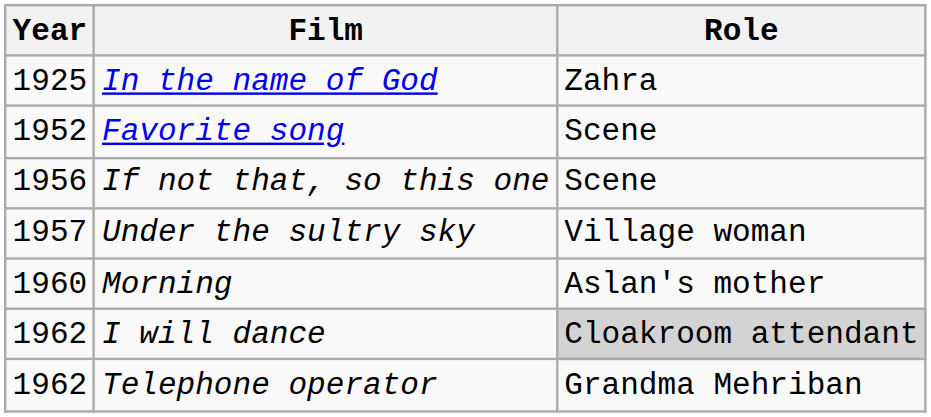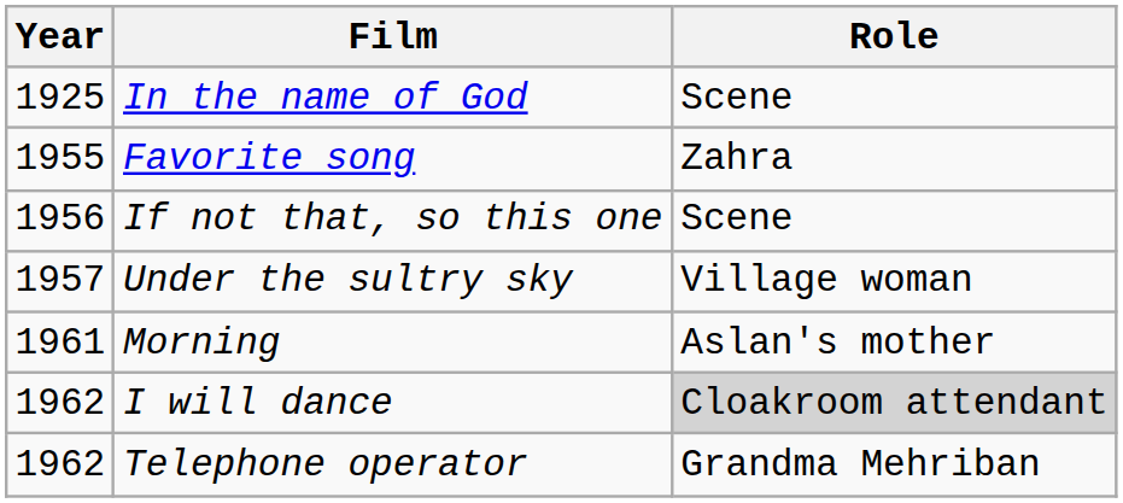In the name of God | Role: Zahra -> Scene
Favorite song | Year: 1952 -> 1955
Favorite song | Role: Scene -> Zahra
Morning | Year: 1960 -> 1961
